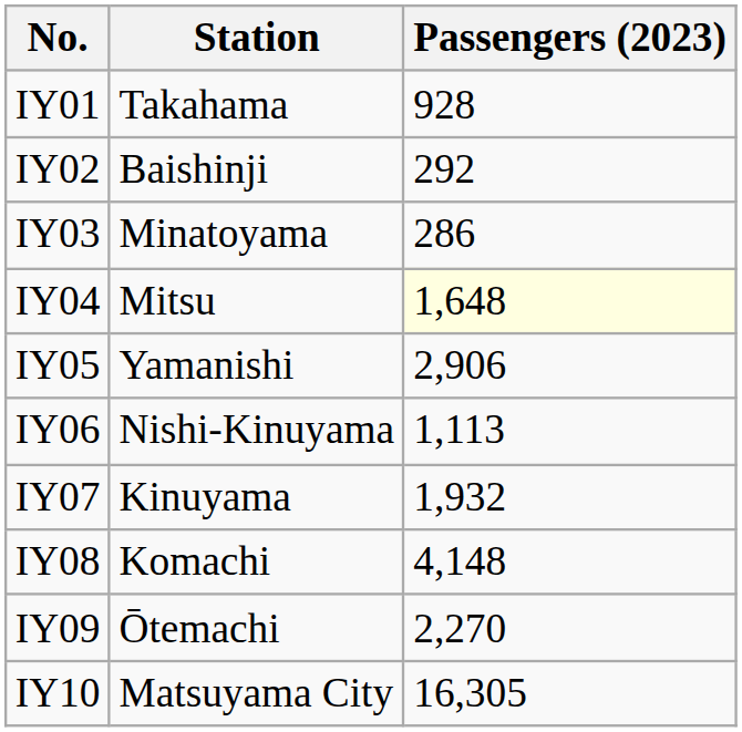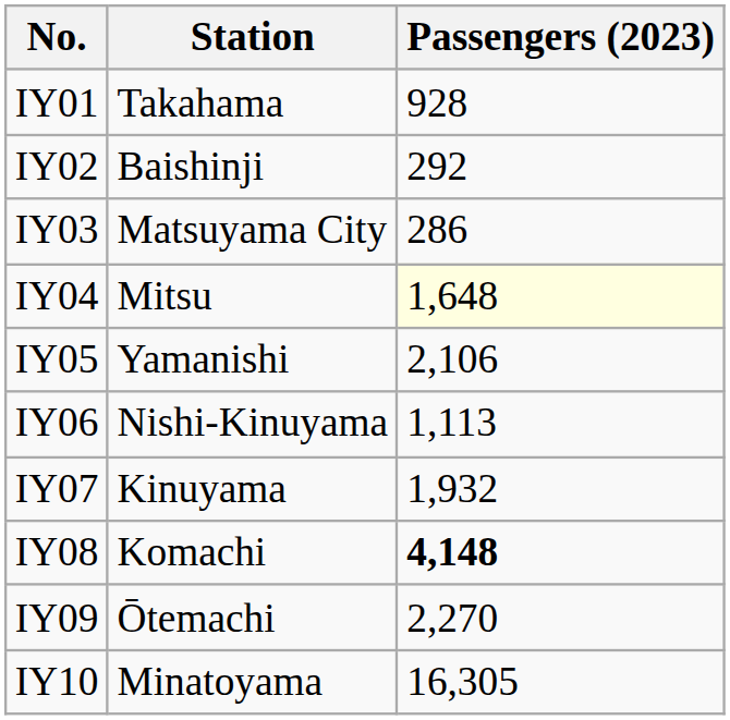IY03 | Station: Minatoyama -> Matsuyama City
IY05 | Passengers (2023): 2,906 -> 2,106
IY08 | Passengers (2023): normal -> bold
IY10 | Station: Matsuyama City -> Minatoyama
